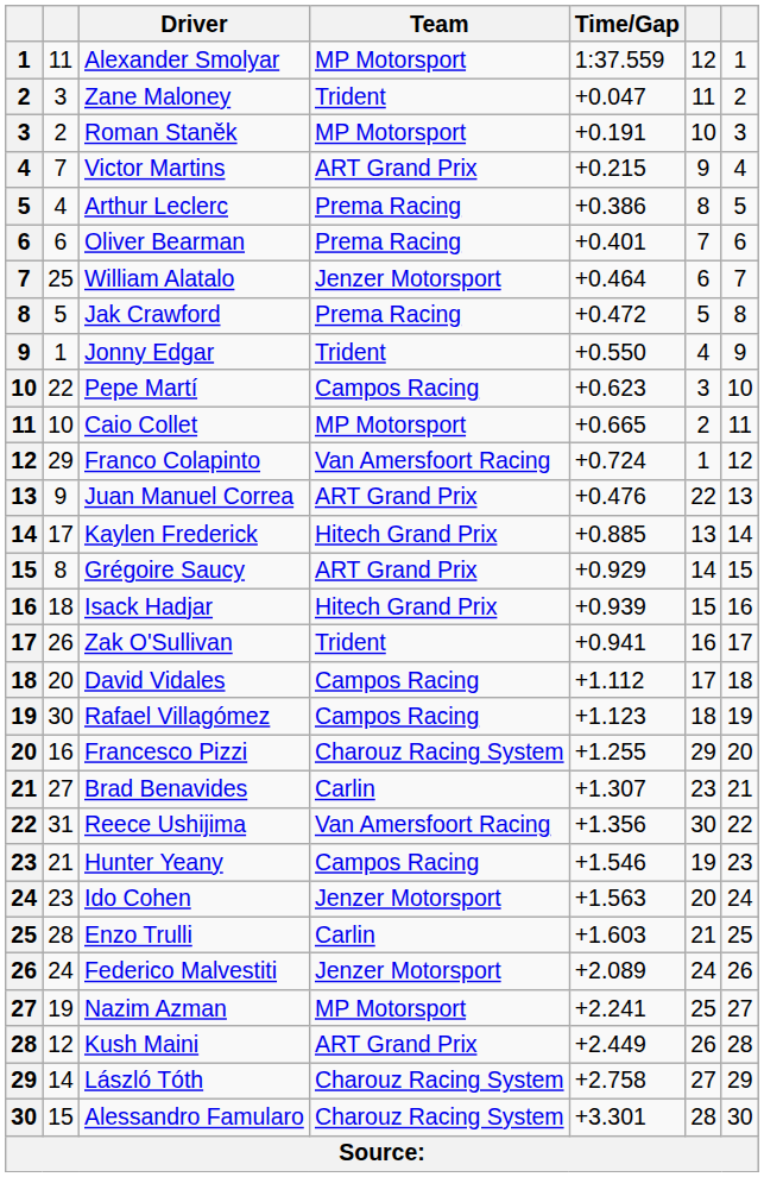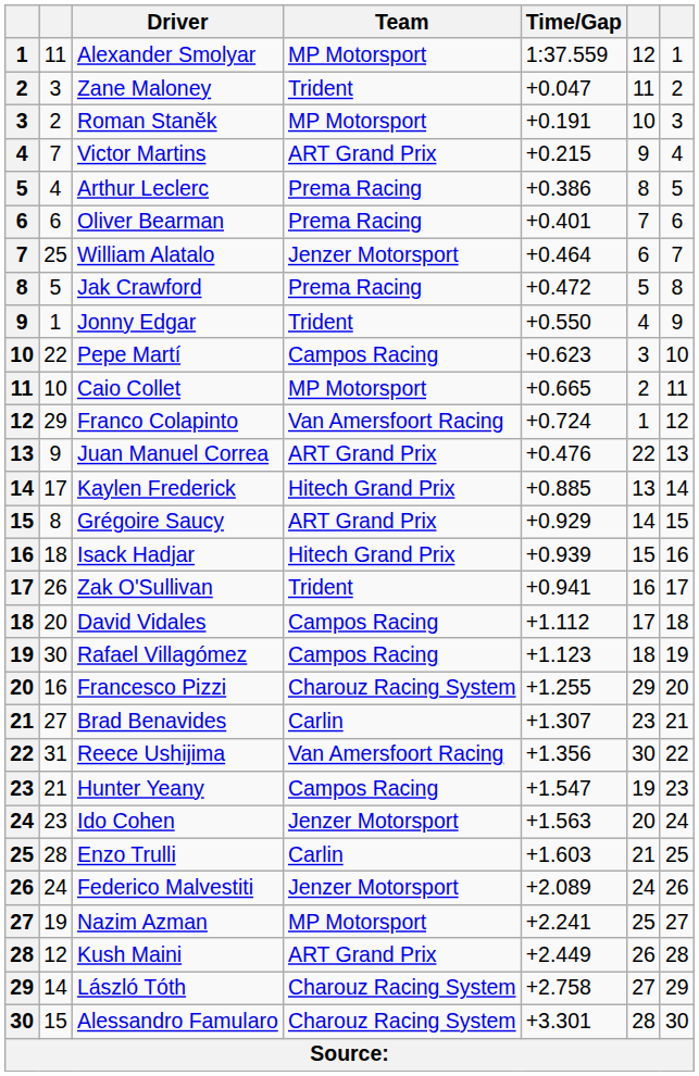Hunter Yeany | Time/Gap: +1.546 -> +1.547
